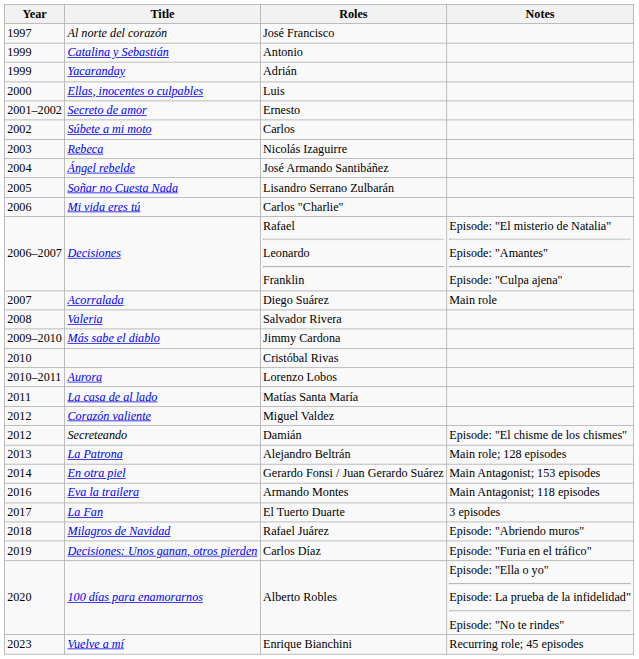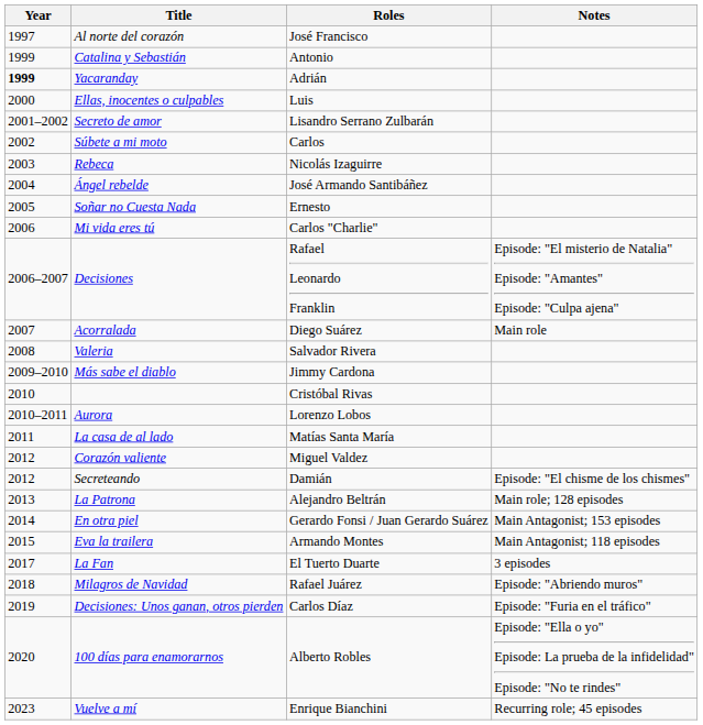Yacaranday | Year: normal -> bold
Secreto de amor | Roles: Ernesto -> Lisandro Serrano Zulbarán
Soñar no Cuesta Nada | Roles: Lisandro Serrano Zulbarán -> Ernesto
Eva la trailera | Year: 2016 -> 2015
